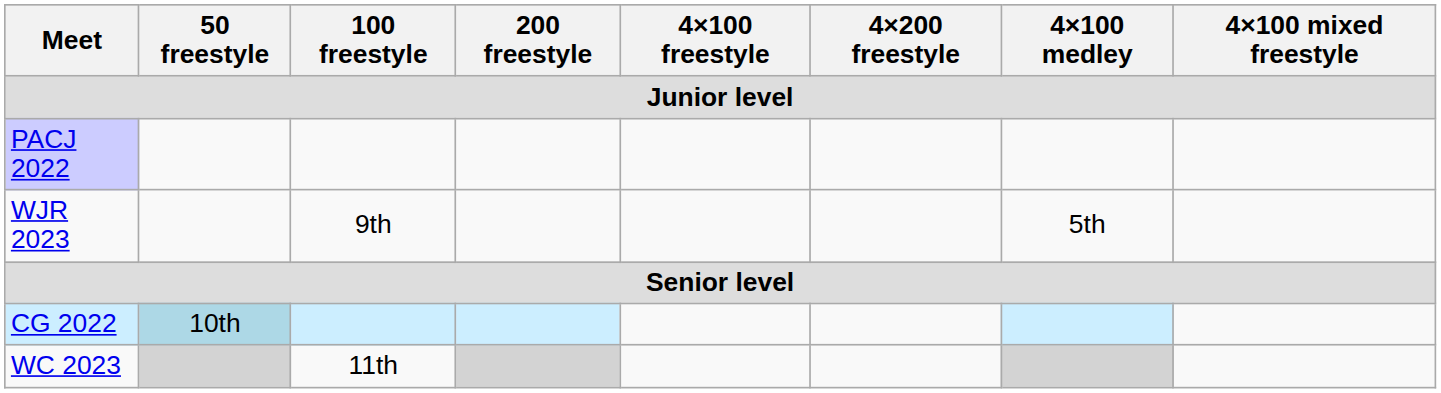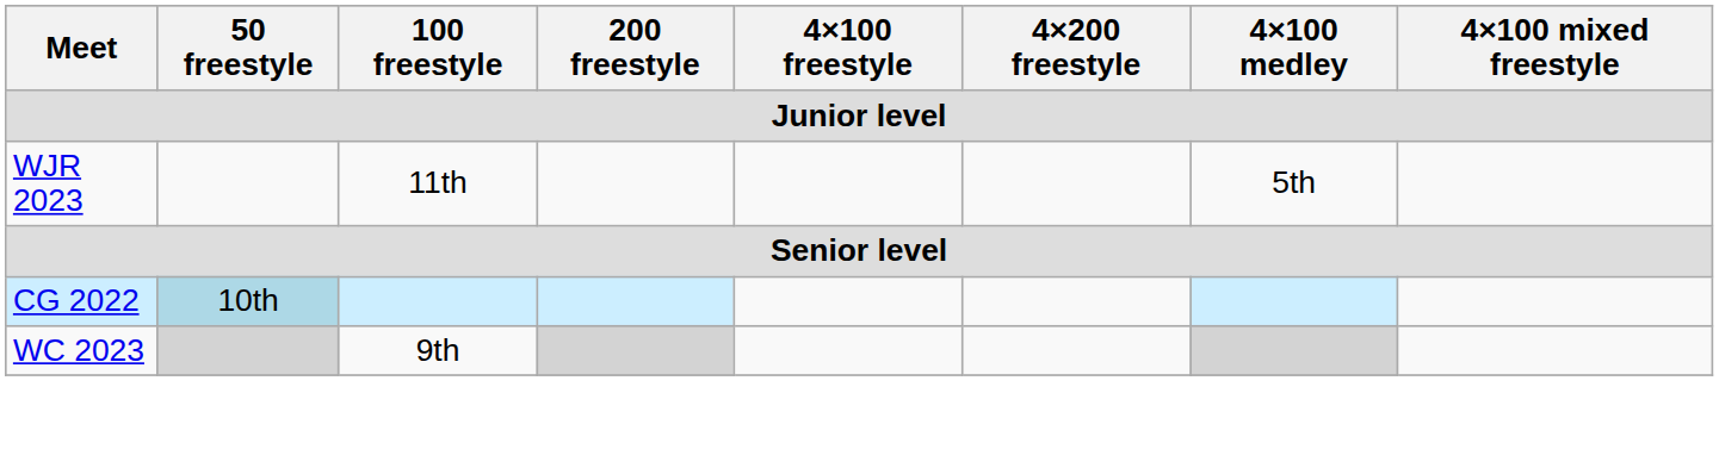- row: PACJ 2022
WJR 2023 | 100 freestyle: 9th -> 11th
WC 2023 | 100 freestyle: 11th -> 9th
